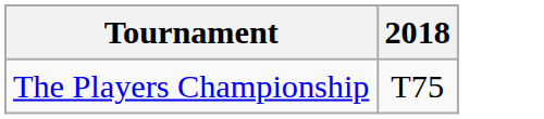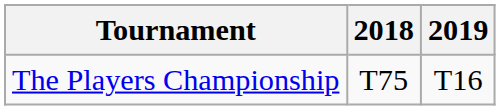+ column: 2019 | T16
